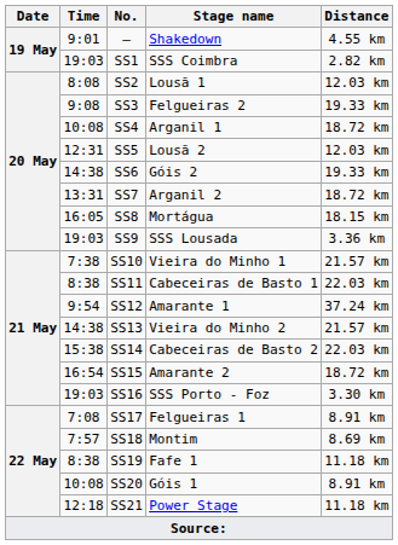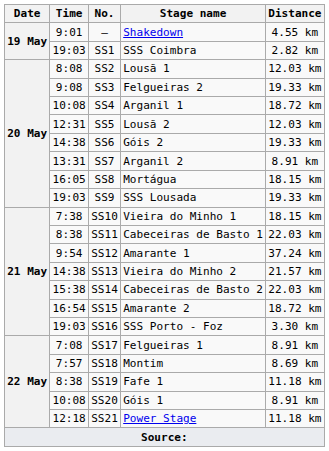SS7 | Distance: 18.72 km -> 8.91 km
SS9 | Distance: 3.36 km -> 19.33 km
SS10 | Distance: 21.57 km -> 18.15 km
